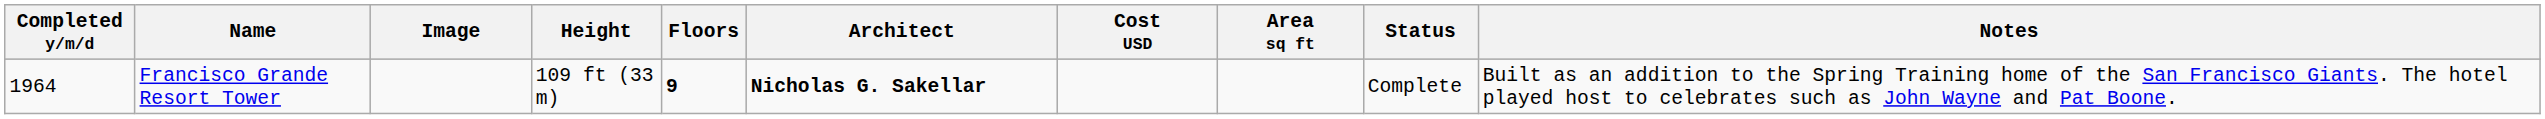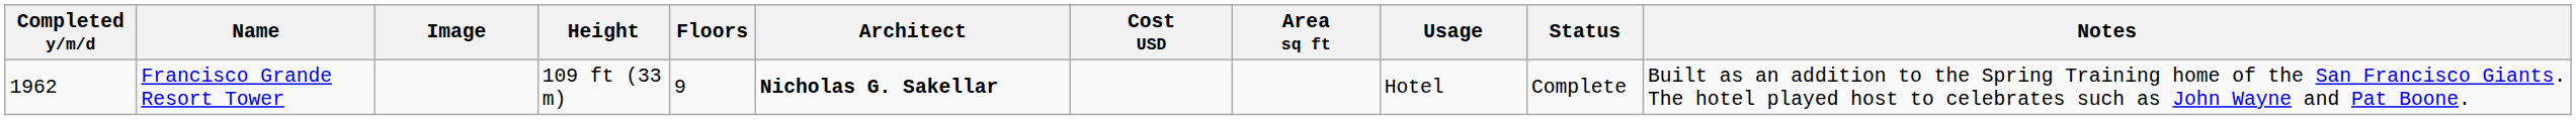+ column: Usage | Hotel
Francisco Grande Resort Tower | Completed y/m/d: 1964 -> 1962
Francisco Grande Resort Tower | Floors: bold -> normal
